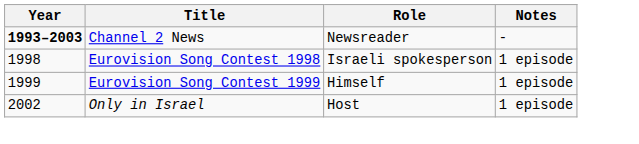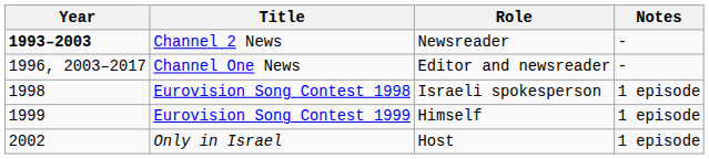+ row: 1996, 2003–2017 | Channel One News | Editor and newsreader | -
